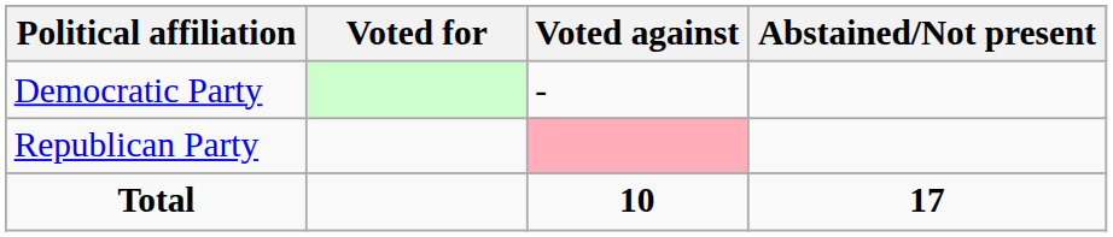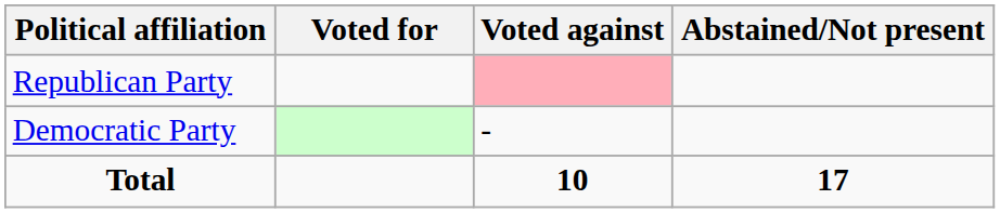rows swapped: Democratic Party <-> Republican Party
